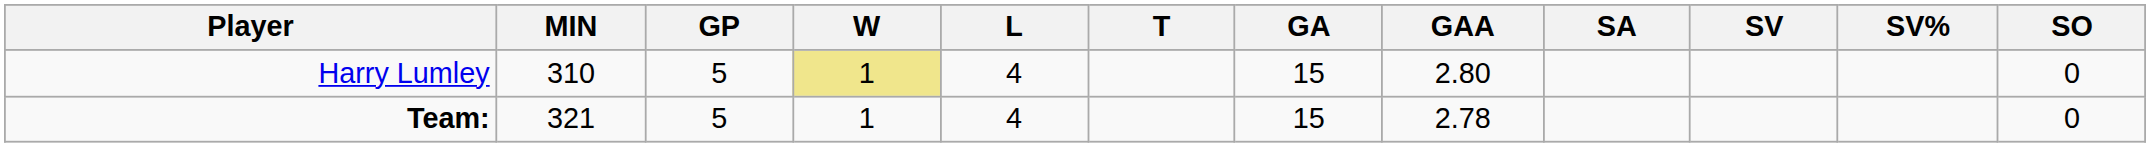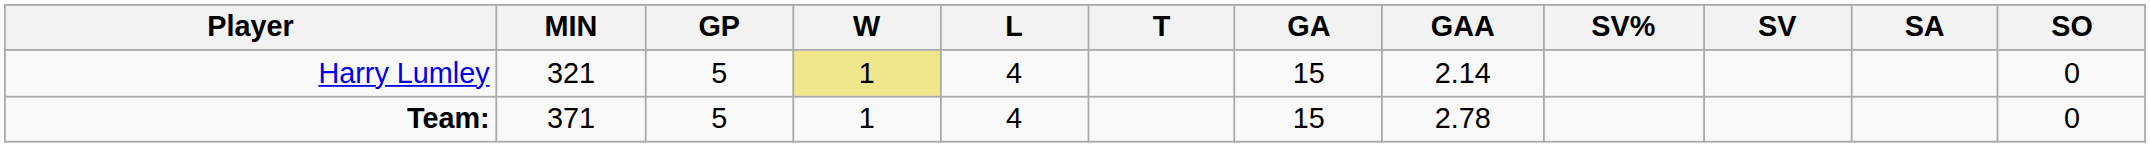columns swapped: SA <-> SV%
Harry Lumley | MIN: 310 -> 321
Harry Lumley | GAA: 2.80 -> 2.14
Team: | MIN: 321 -> 371
